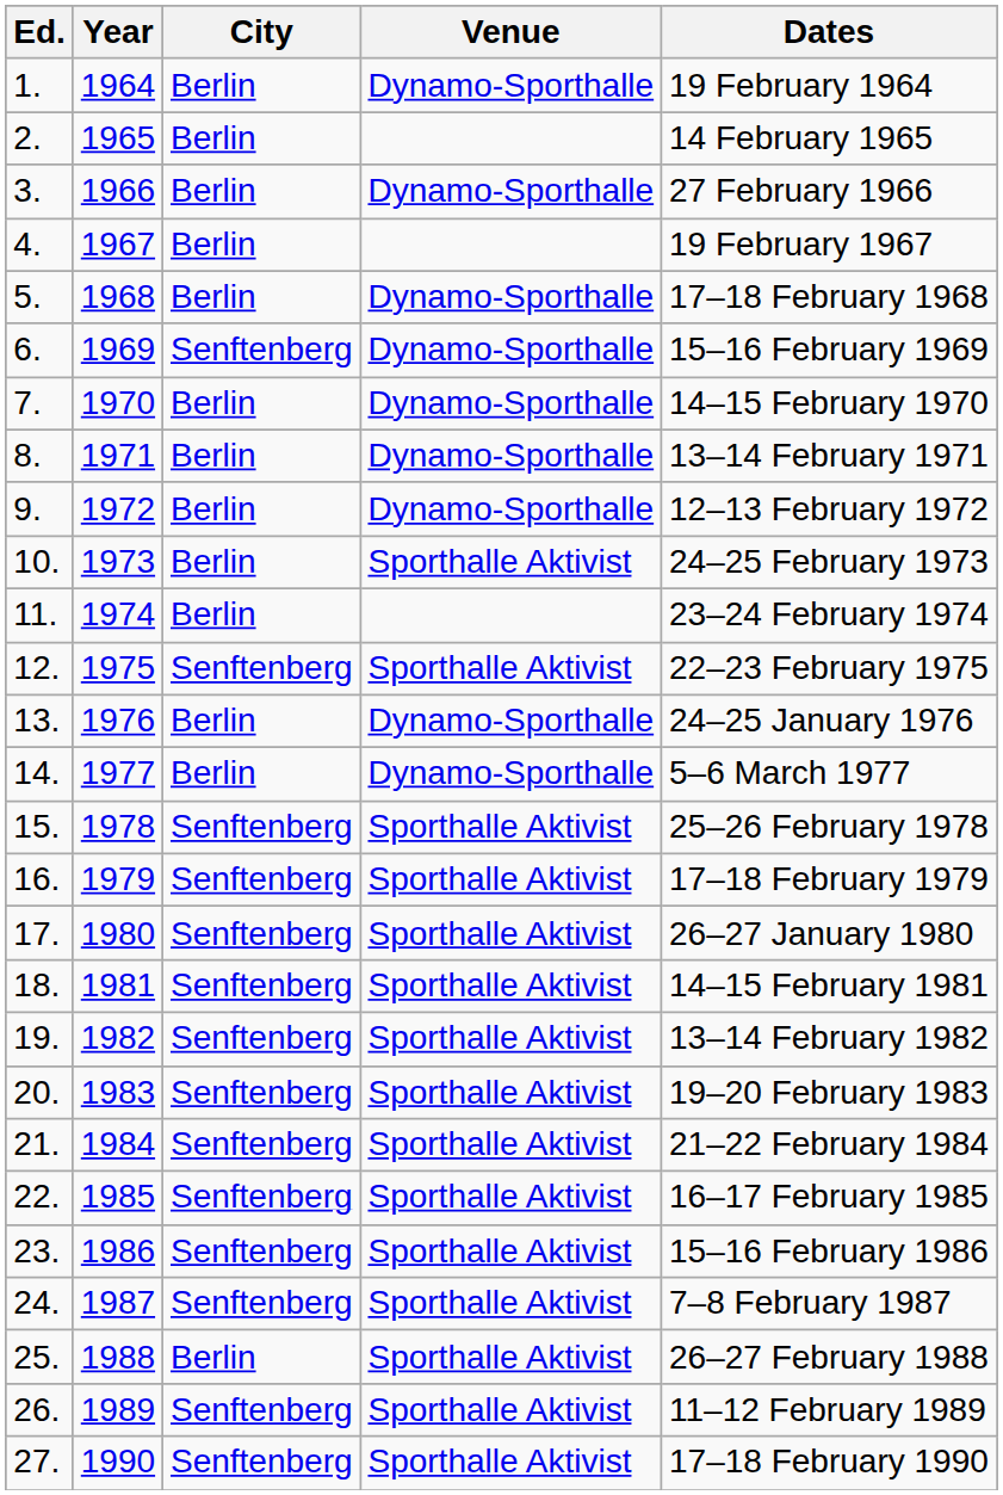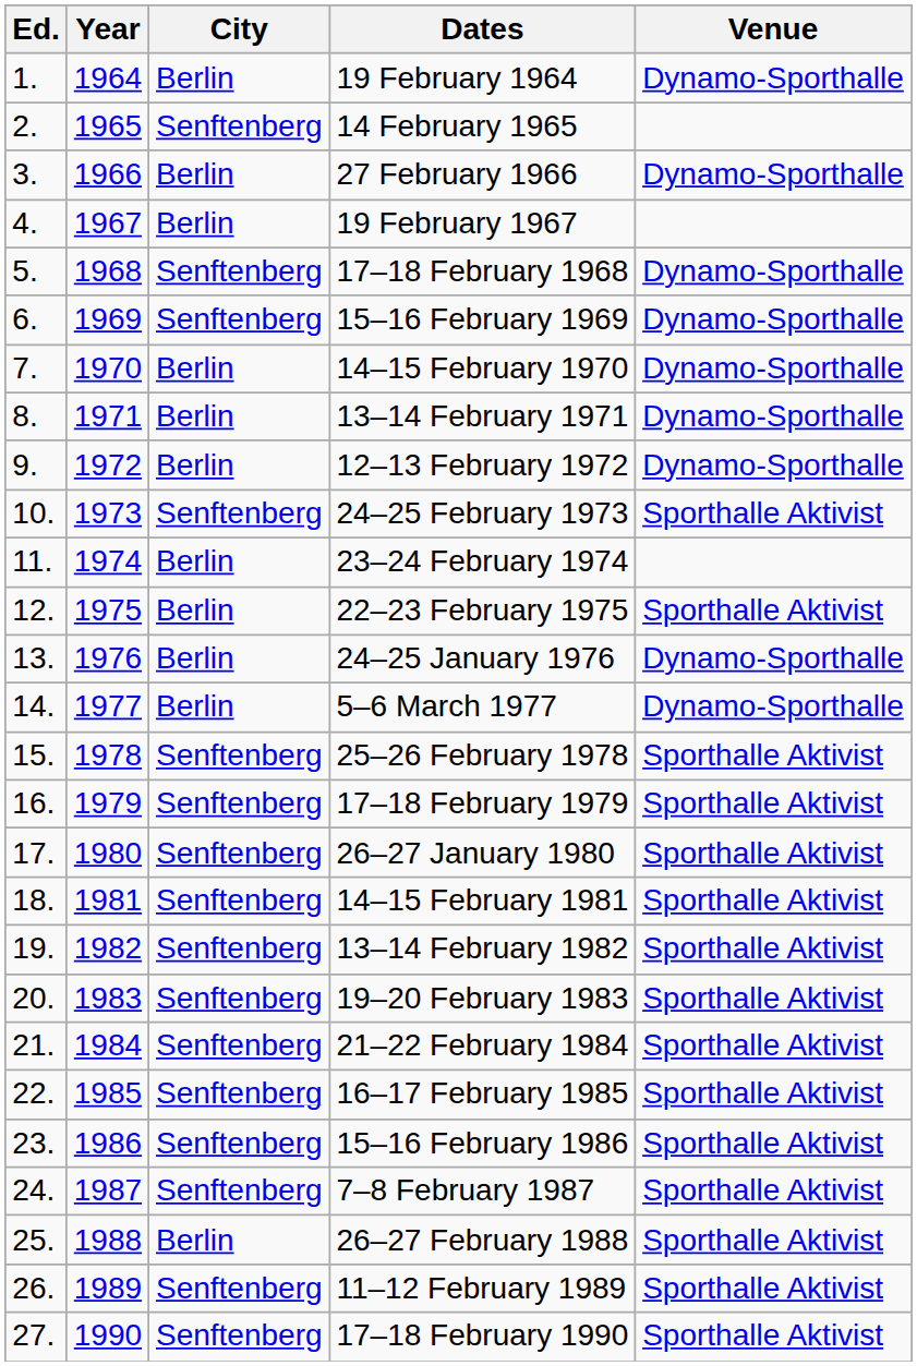columns swapped: Venue <-> Dates
2. | City: Berlin -> Senftenberg
5. | City: Berlin -> Senftenberg
10. | City: Berlin -> Senftenberg
12. | City: Senftenberg -> Berlin
